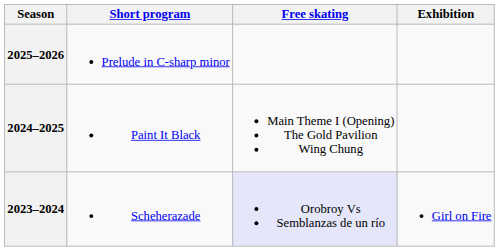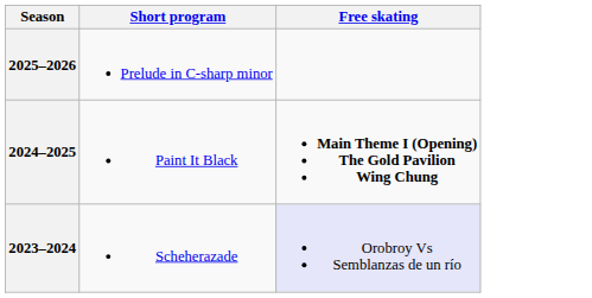- column: Exhibition | Girl on Fire
2024–2025 | Free skating: normal -> bold
